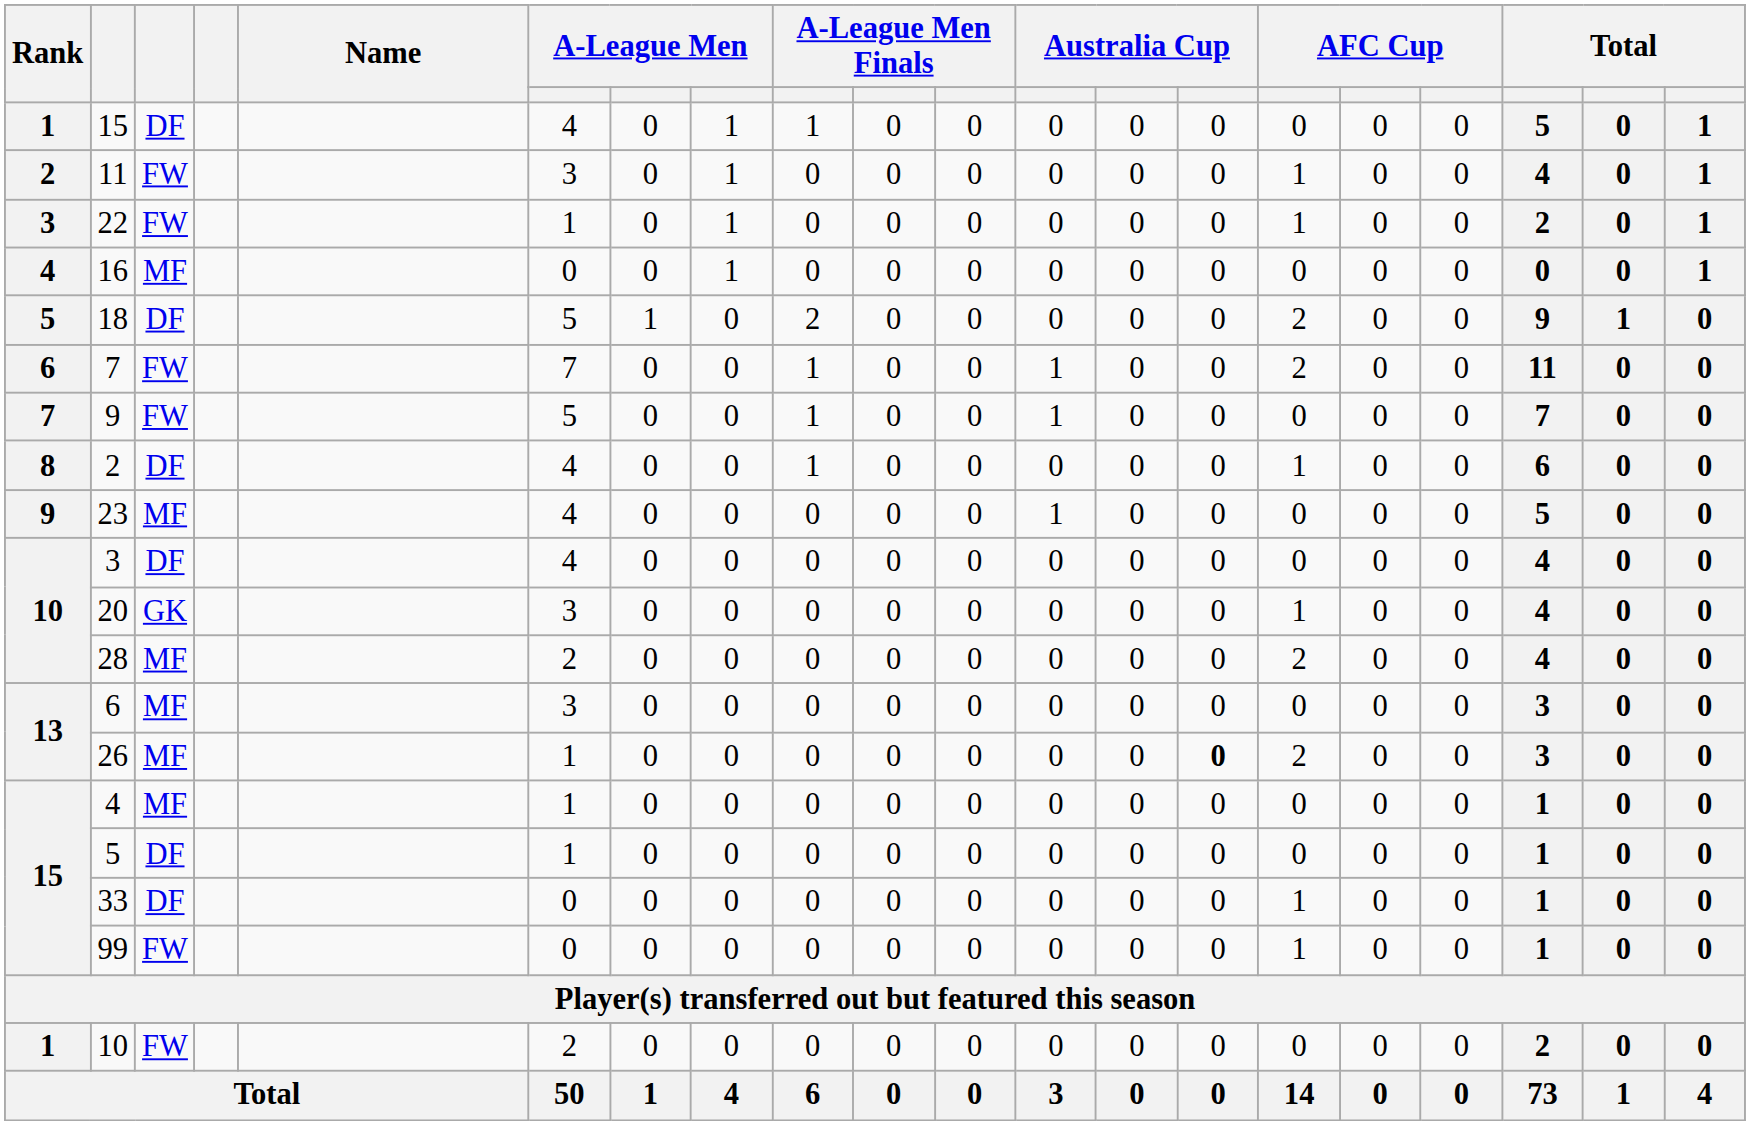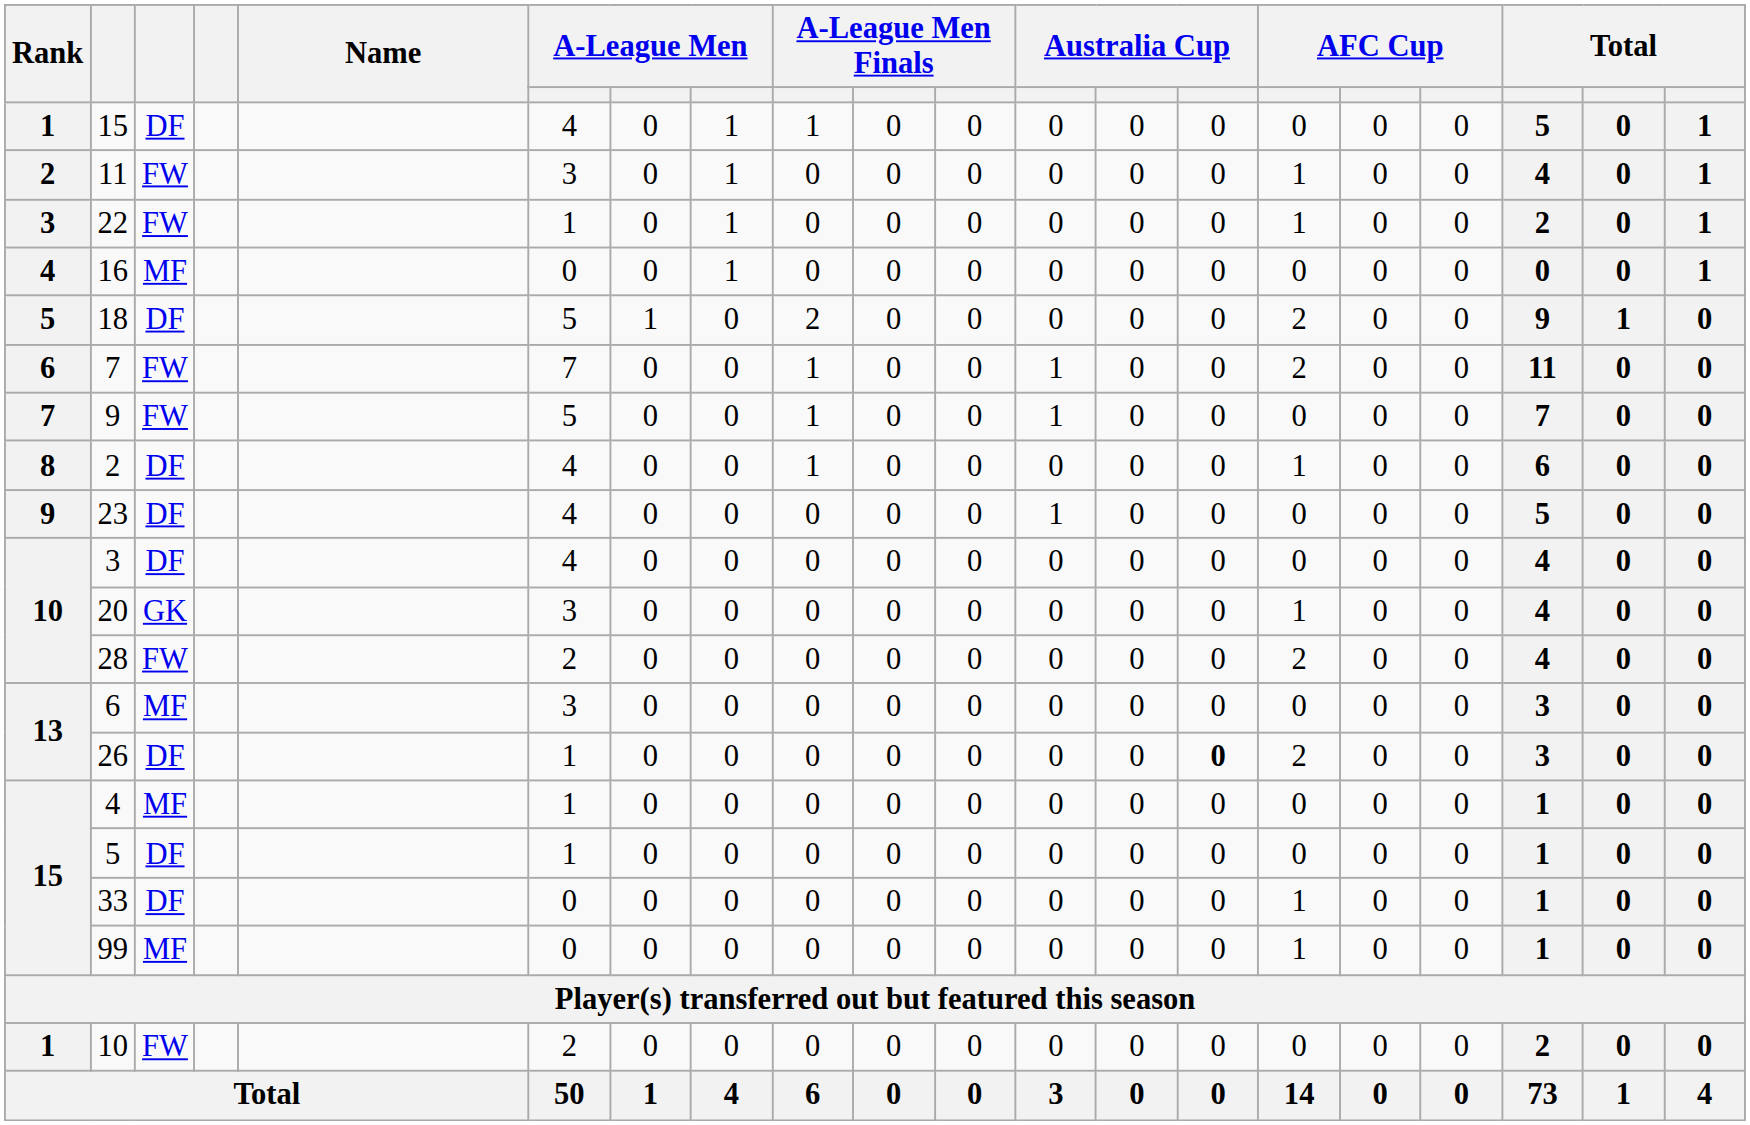23 | column 3: MF -> DF
28 | column 3: MF -> FW
26 | column 3: MF -> DF
99 | column 3: FW -> MF
